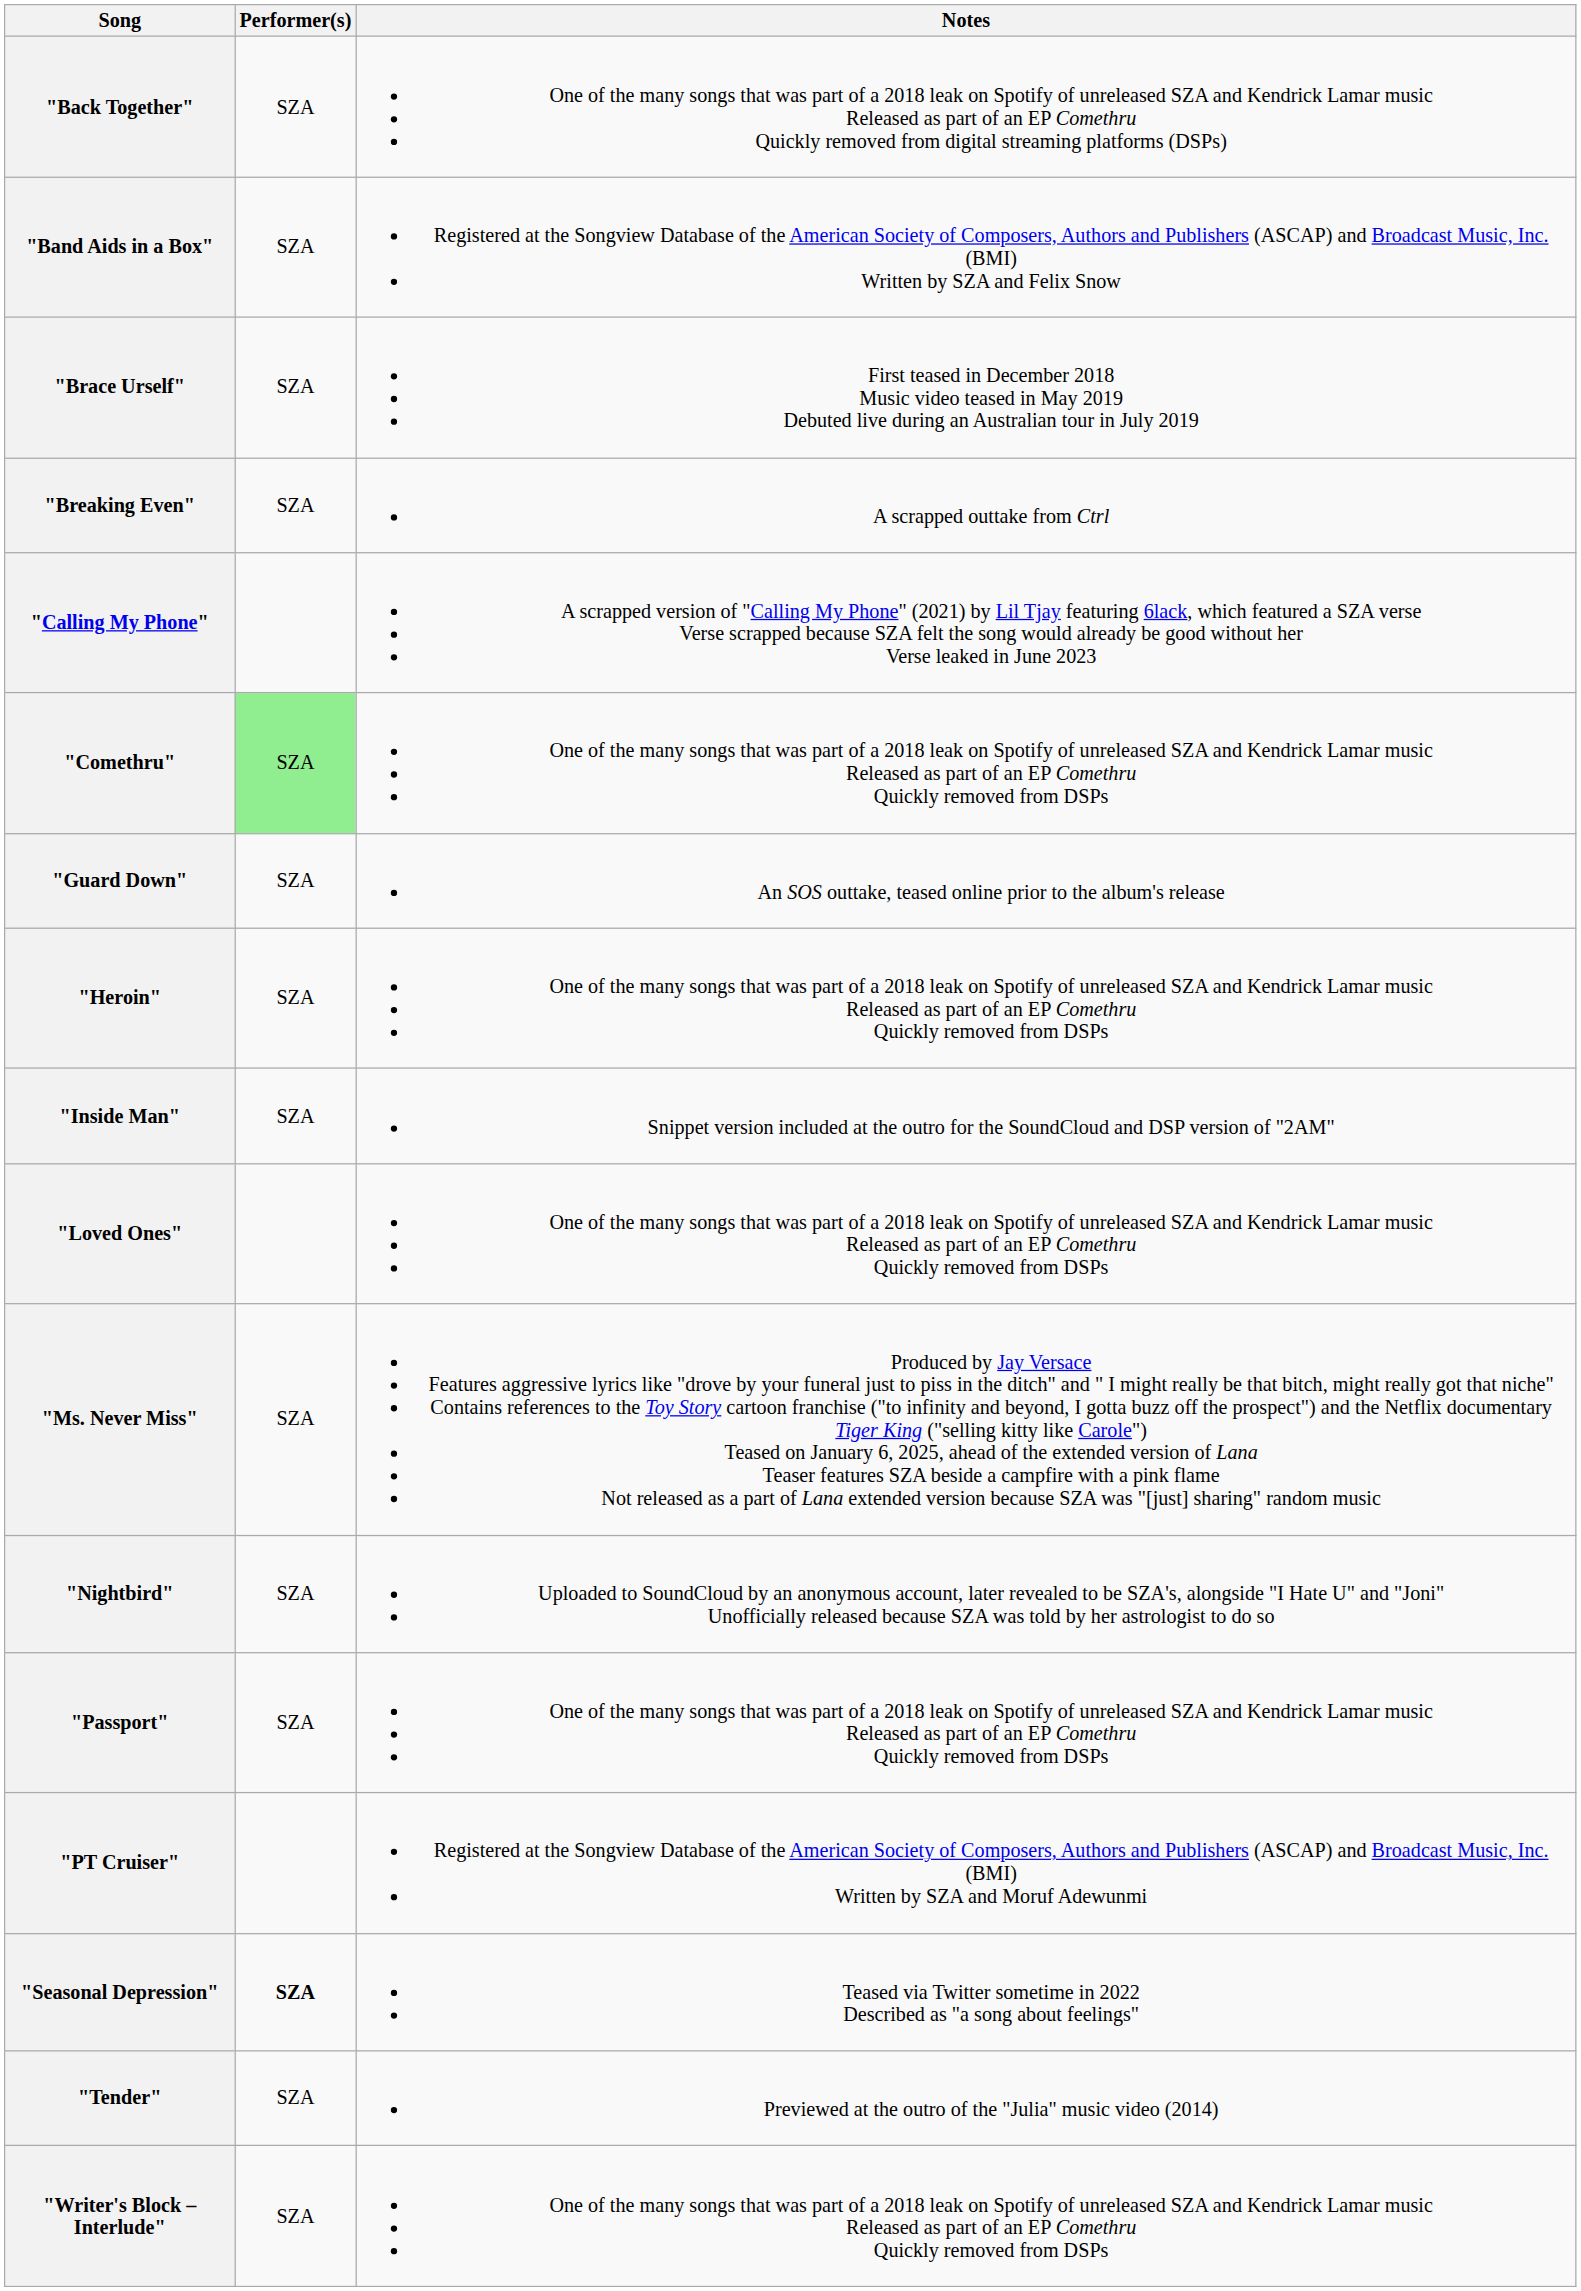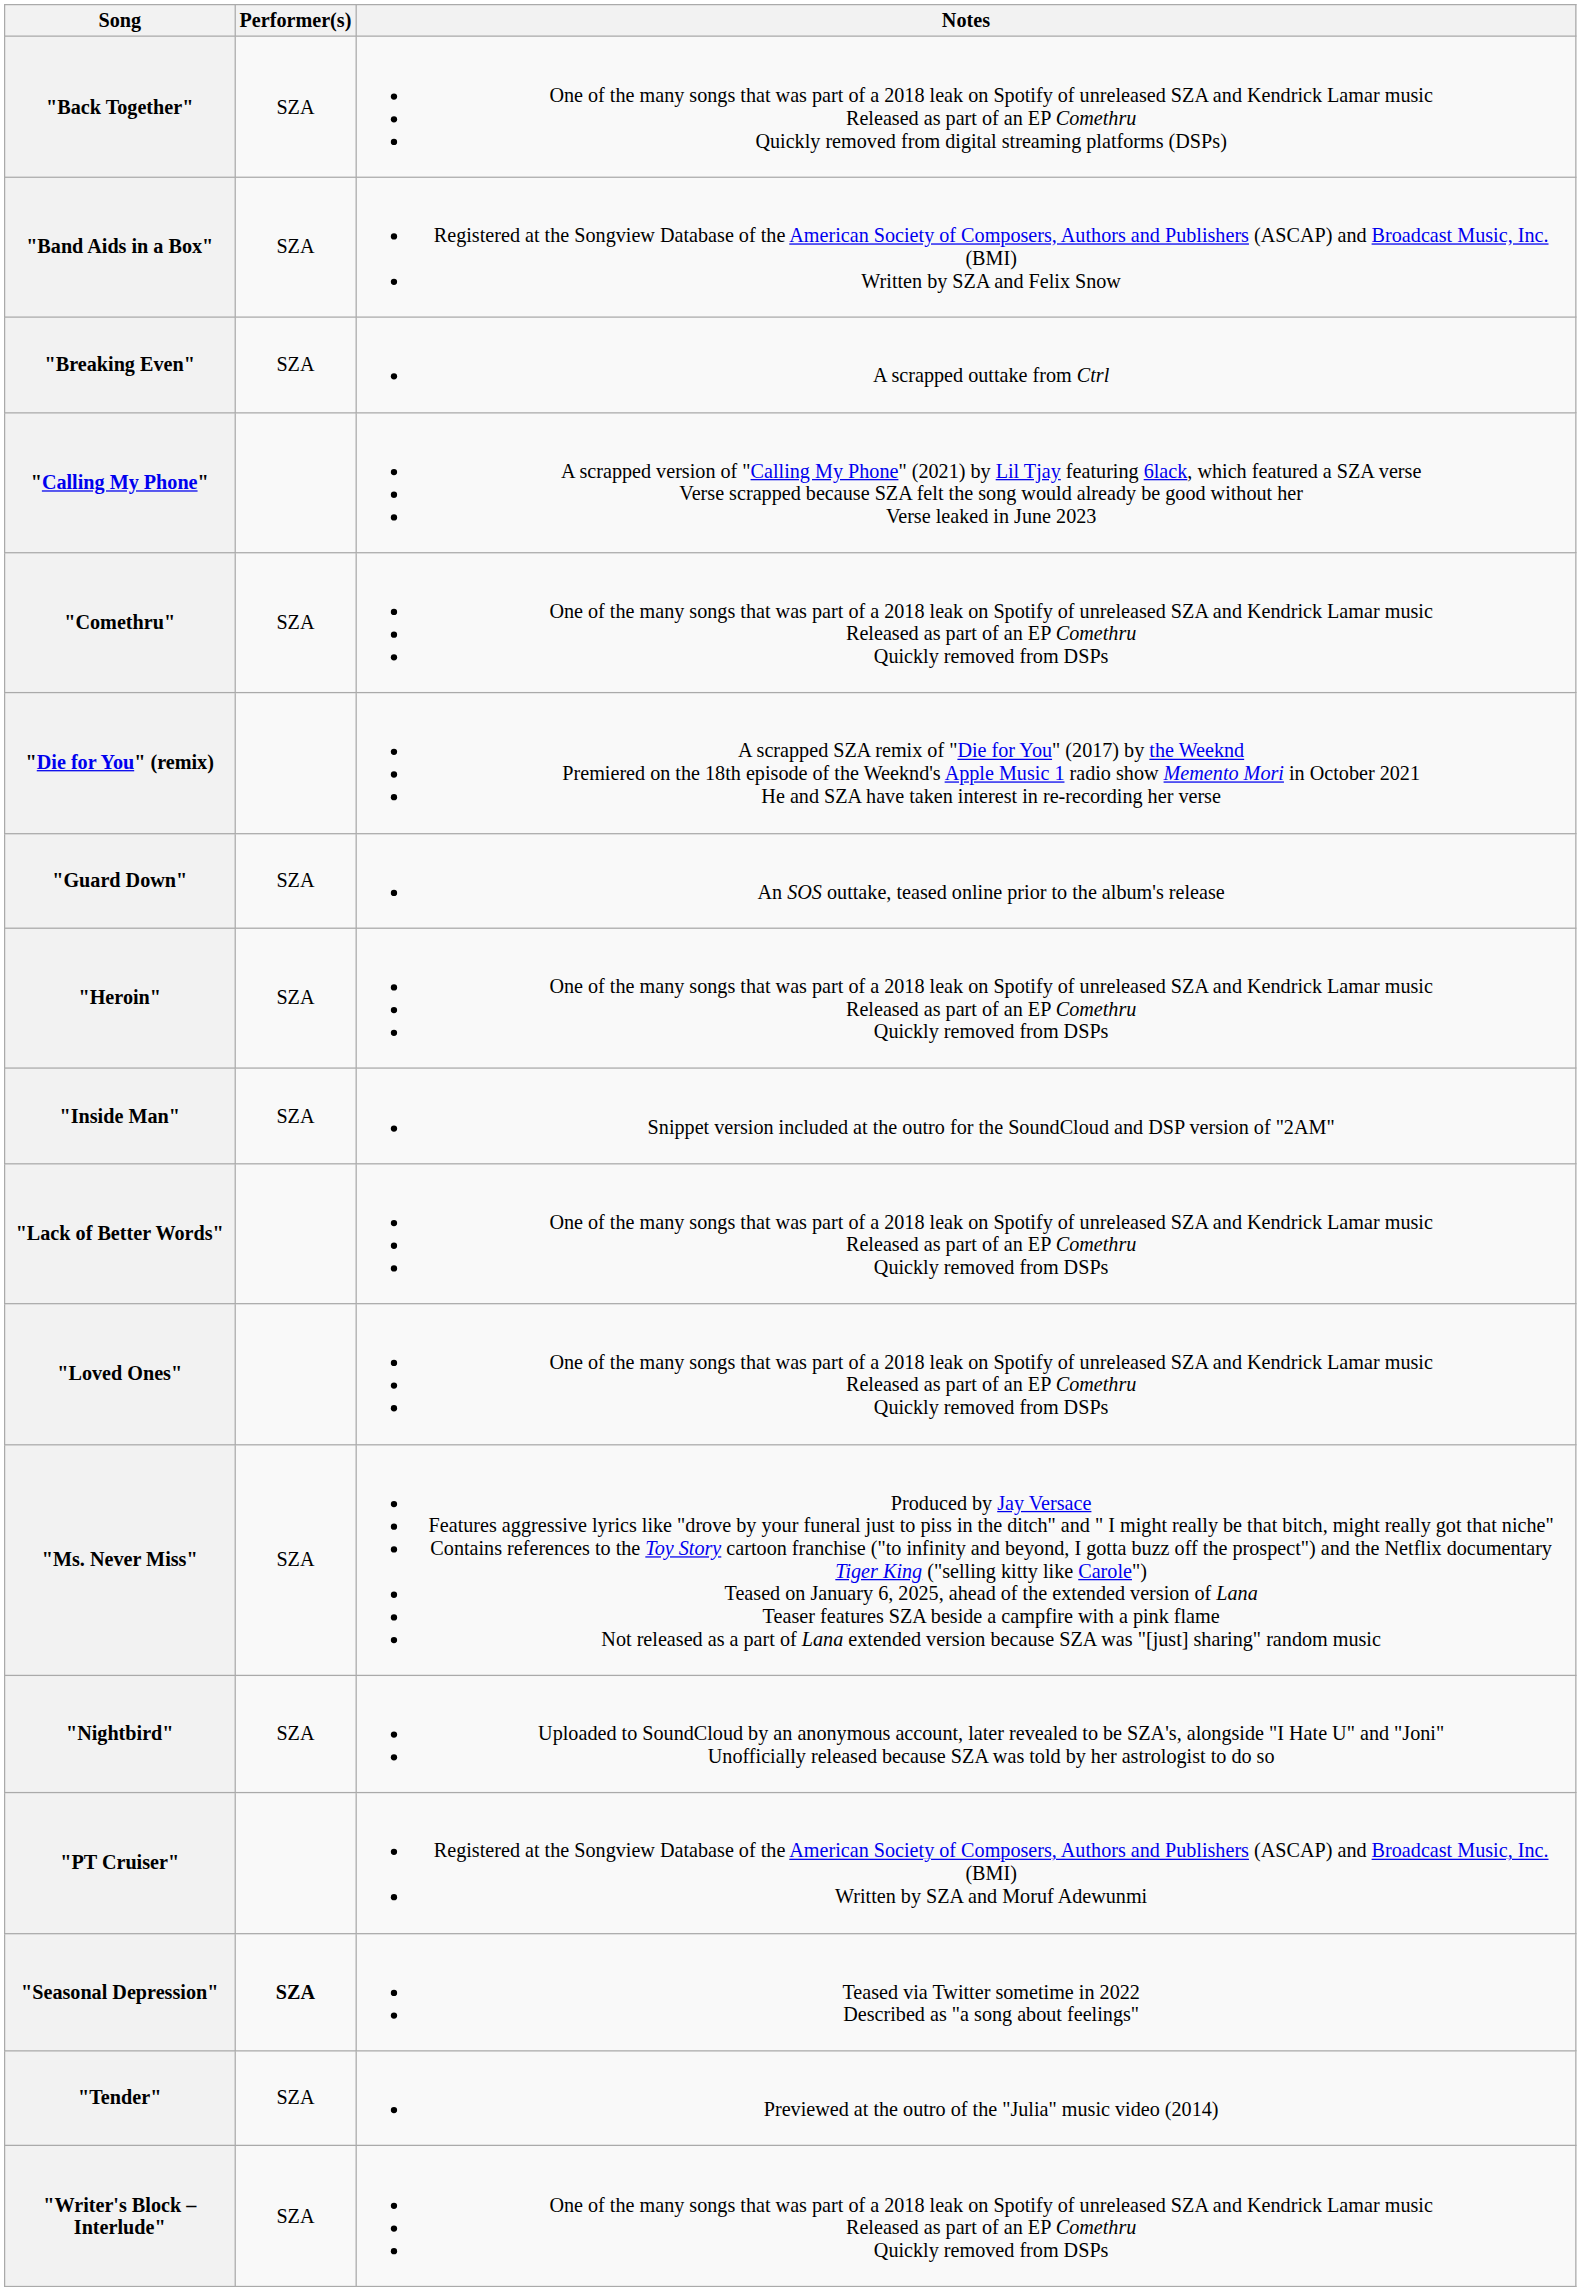- row: "Brace Urself" | SZA | First teased in December 2018 Music video teased in May 2019 Debuted live during an Australian tour in July 2019
"Comethru" | Performer(s): lightgreen background -> no background
+ row: "Die for You" (remix) | A scrapped SZA remix of "Die for You" (2017) by the Weeknd Premiered on the 18th episode of the Weeknd's Apple Music 1 radio show Memento Mori in October 2021 He and SZA have taken interest in re-recording her verse
+ row: "Lack of Better Words" | One of the many songs that was part of a 2018 leak on Spotify of unreleased SZA and Kendrick Lamar music Released as part of an EP Comethru Quickly removed from DSPs
- row: "Passport" | SZA | One of the many songs that was part of a 2018 leak on Spotify of unreleased SZA and Kendrick Lamar music Released as part of an EP Comethru Quickly removed from DSPs
